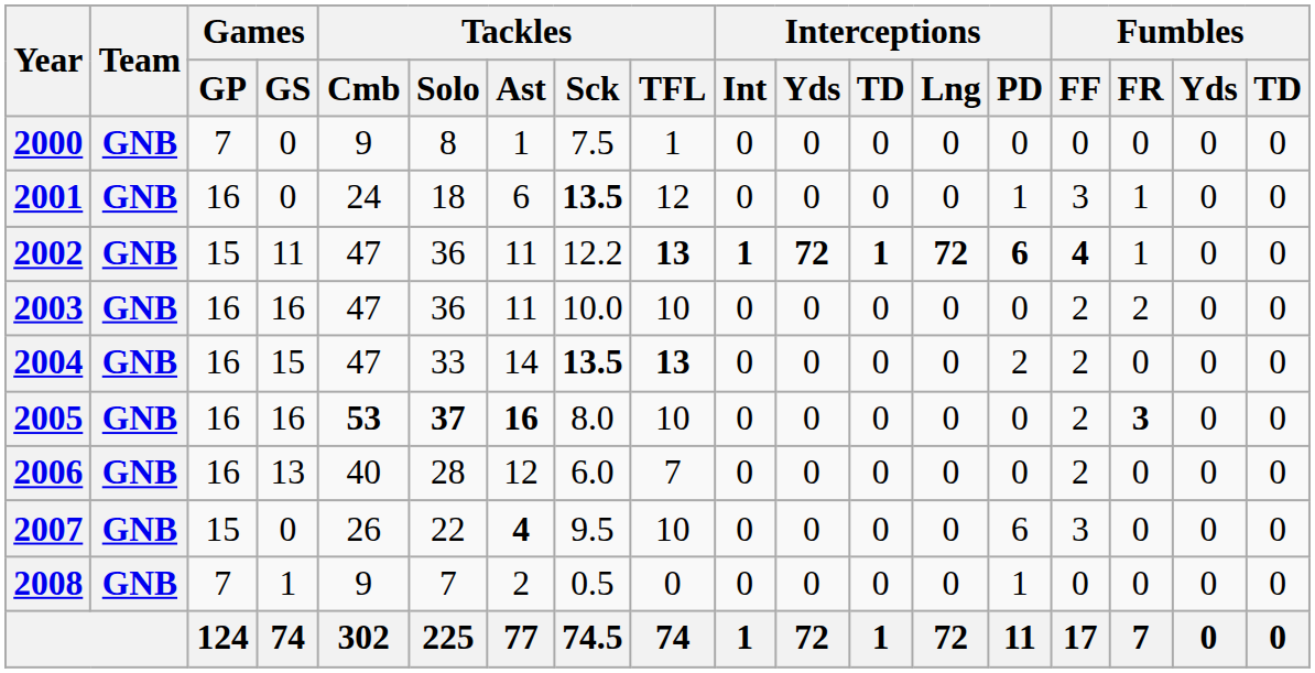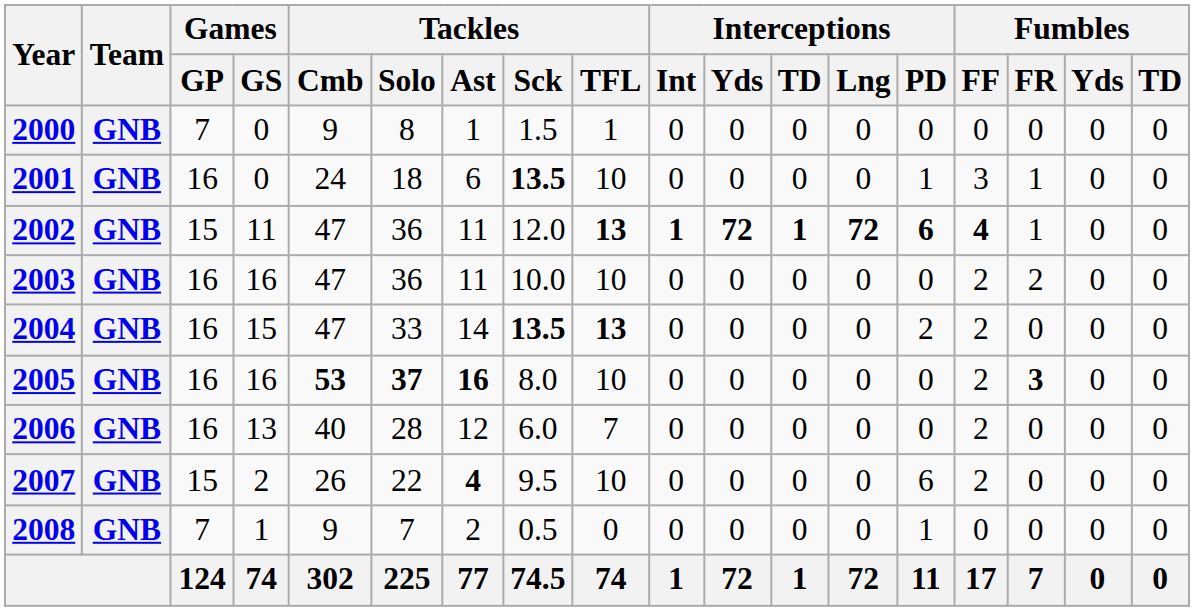2000 | Tackles / Sck: 7.5 -> 1.5
2001 | Tackles / TFL: 12 -> 10
2002 | Tackles / Sck: 12.2 -> 12.0
2007 | Games / GS: 0 -> 2
2007 | Fumbles / FF: 3 -> 2
